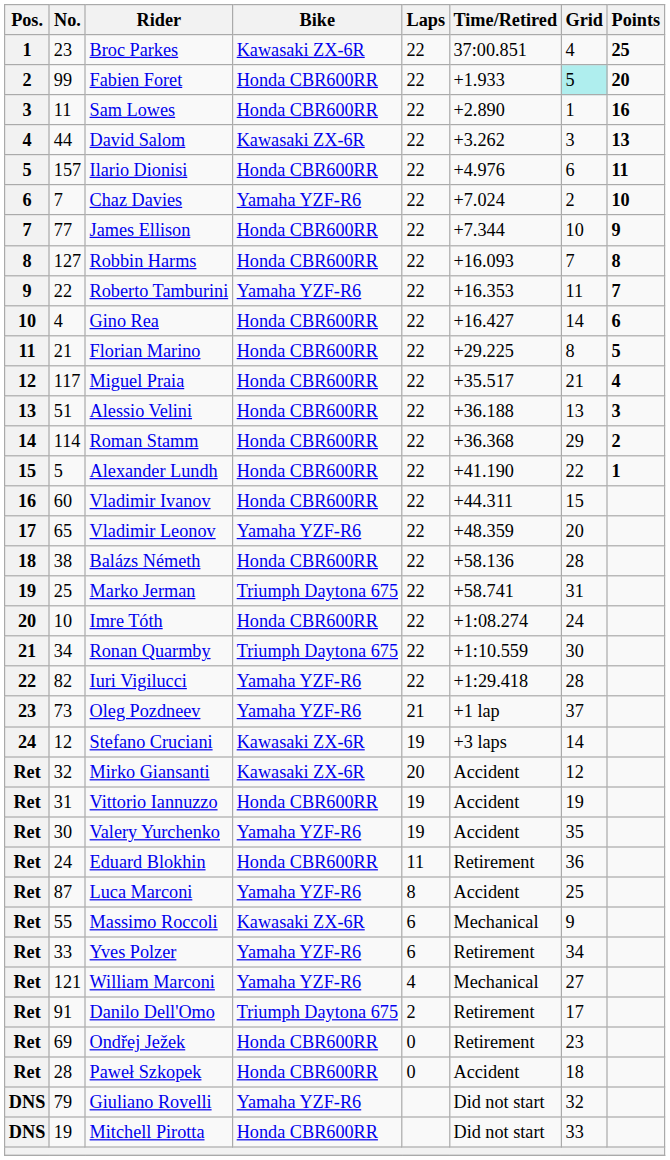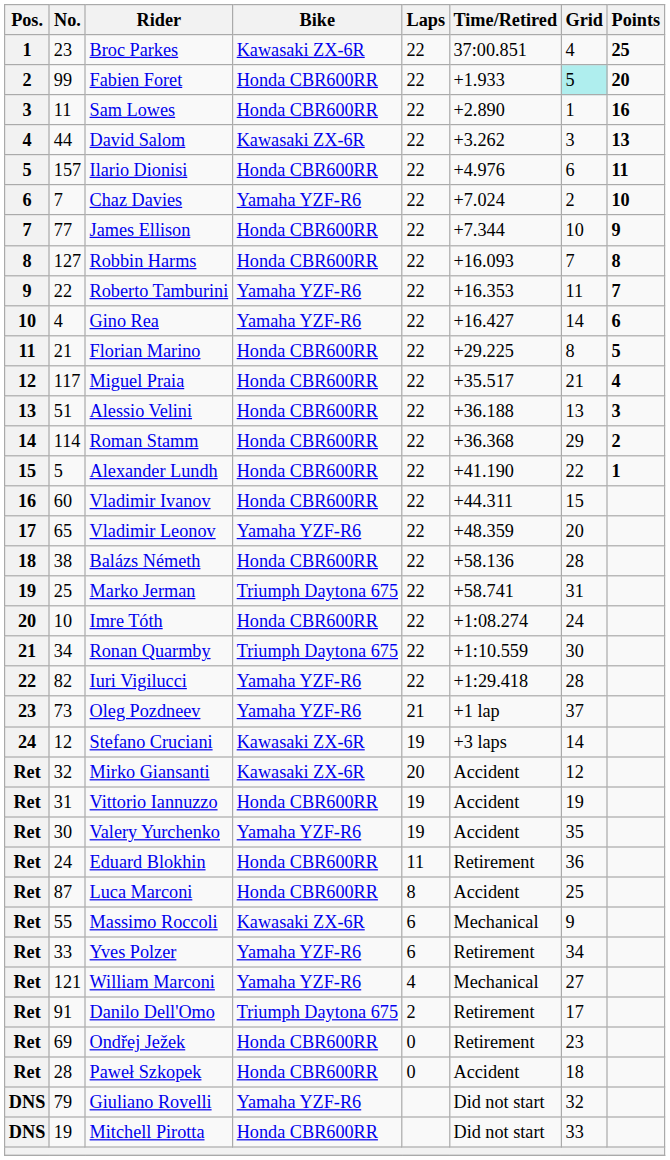Gino Rea | Bike: Honda CBR600RR -> Yamaha YZF-R6
Luca Marconi | Bike: Yamaha YZF-R6 -> Honda CBR600RR
